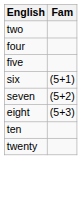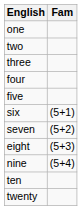+ row: one
+ row: three
+ row: nine | (5+4)
